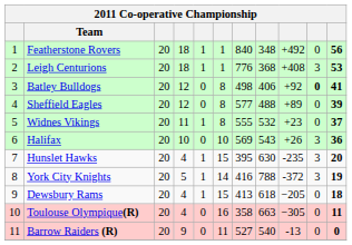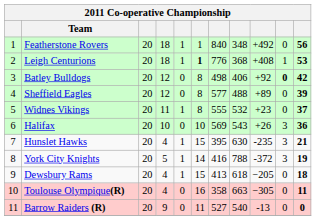Leigh Centurions | column 6: normal -> bold
Leigh Centurions | column 10: 3 -> 1
Batley Bulldogs | column 11: 41 -> 42
Hunslet Hawks | column 11: 20 -> 21
